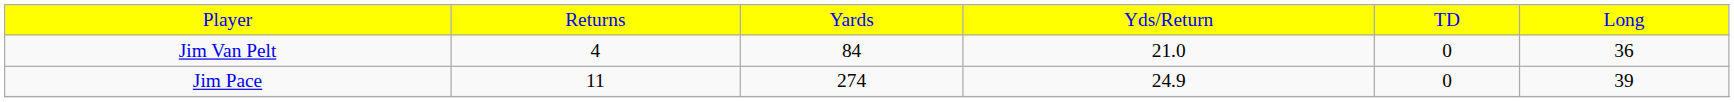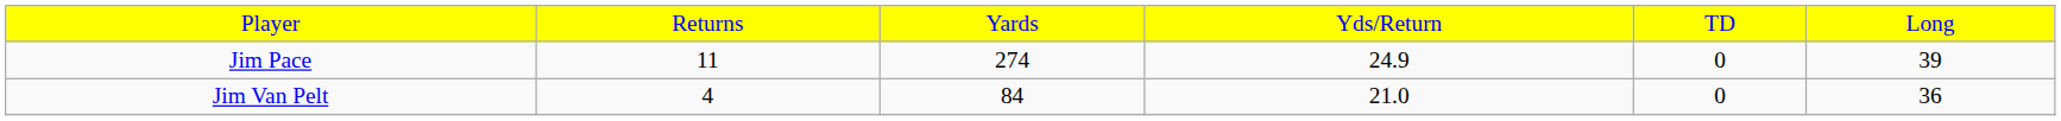rows swapped: Jim Pace <-> Jim Van Pelt
